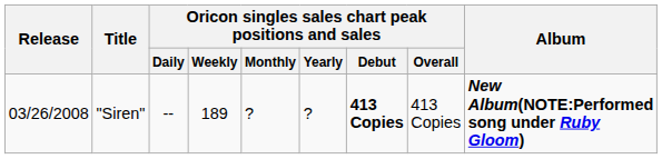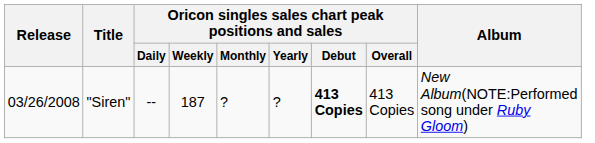"Siren" | Oricon singles sales chart peak positions and sales / Weekly: 189 -> 187
"Siren" | Album: bold -> normal
